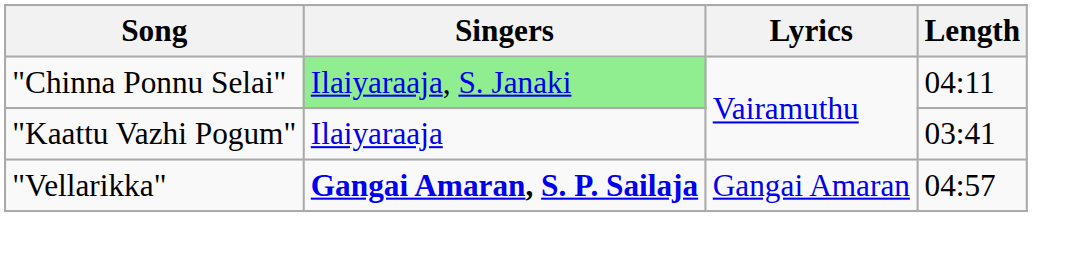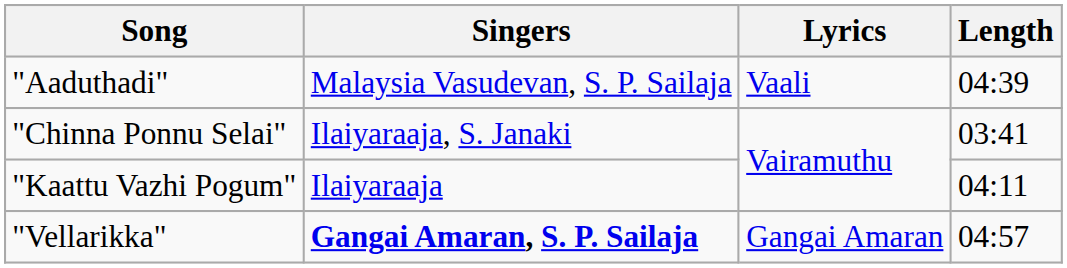+ row: "Aaduthadi" | Malaysia Vasudevan, S. P. Sailaja | Vaali | 04:39
"Chinna Ponnu Selai" | Singers: lightgreen background -> no background
"Chinna Ponnu Selai" | Length: 04:11 -> 03:41
"Kaattu Vazhi Pogum" | Length: 03:41 -> 04:11
